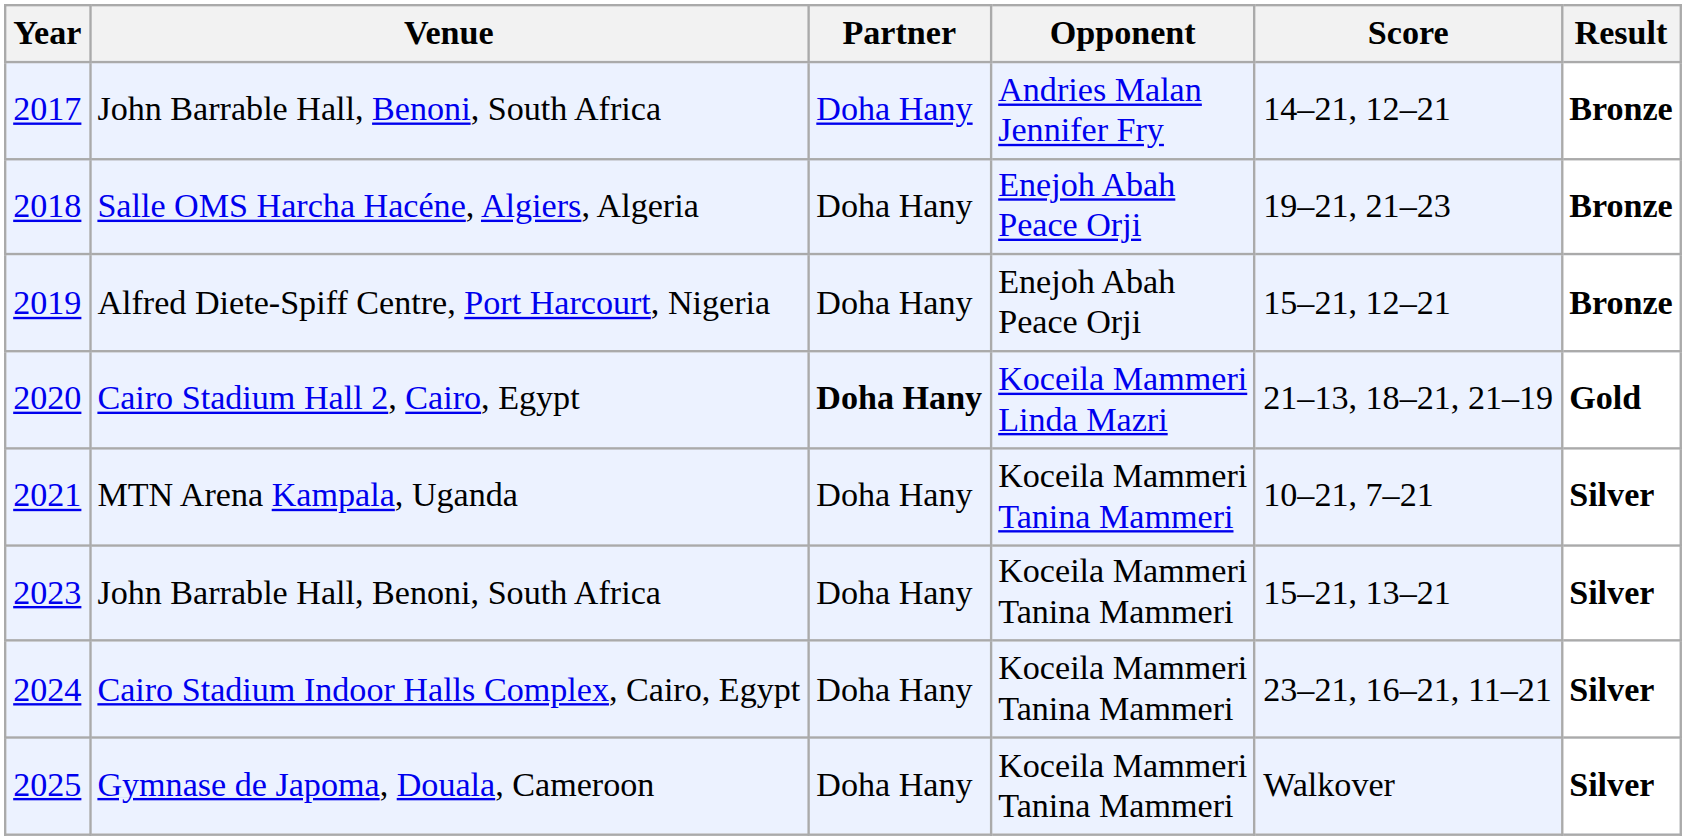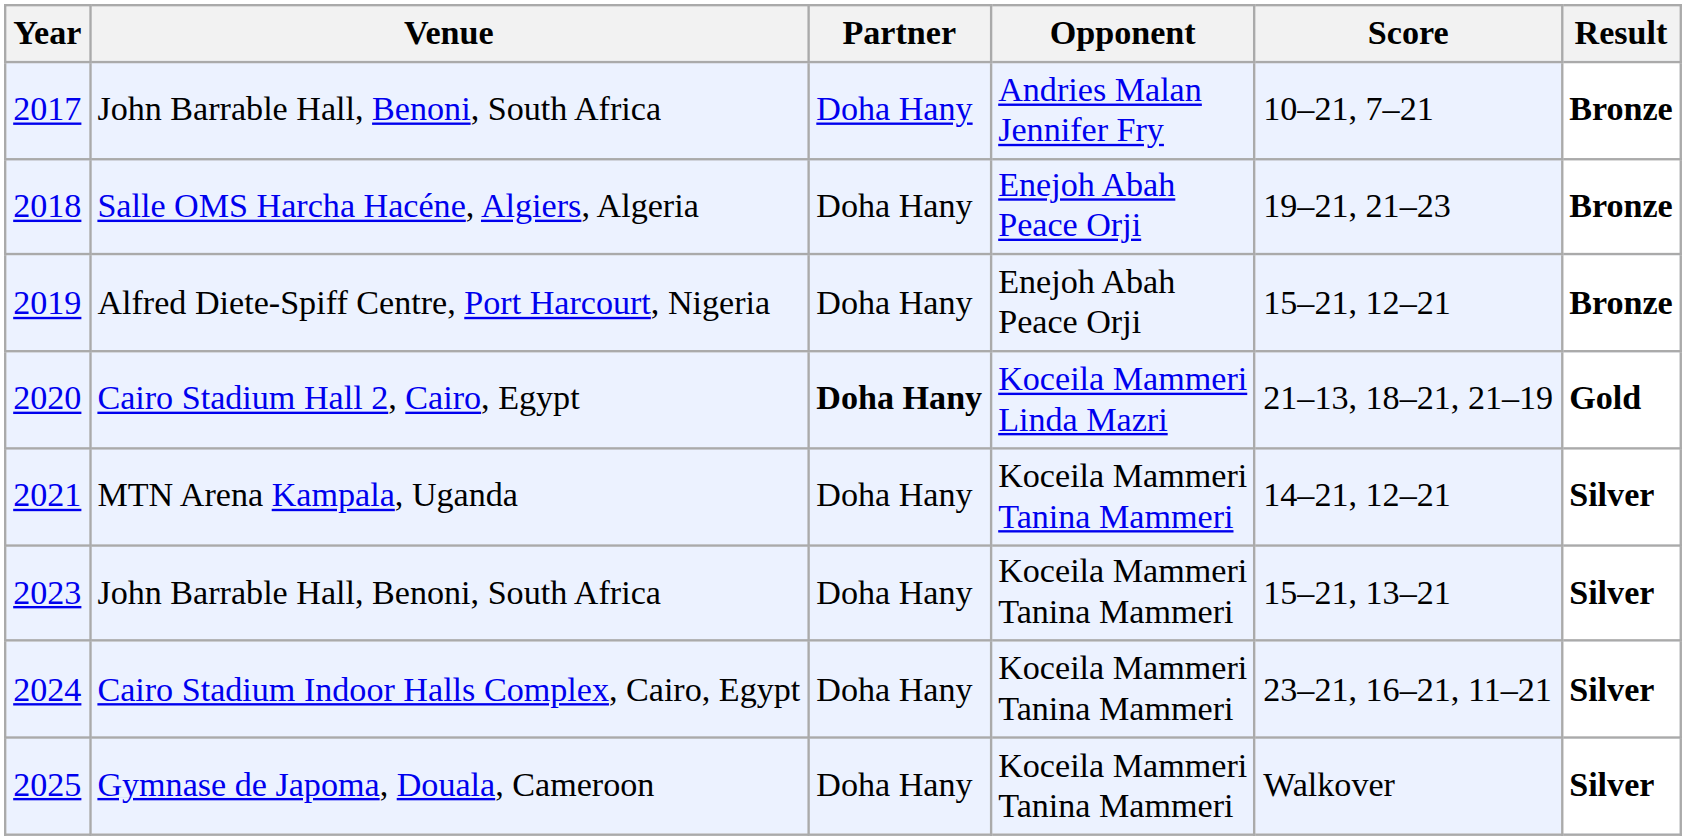2017 | Score: 14–21, 12–21 -> 10–21, 7–21
2021 | Score: 10–21, 7–21 -> 14–21, 12–21
